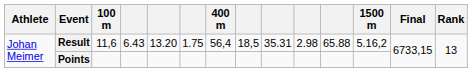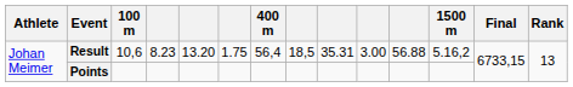Result | 100 m: 11,6 -> 10,6
Result | column 4: 6.43 -> 8.23
Result | column 10: 2.98 -> 3.00
Result | column 11: 65.88 -> 56.88
